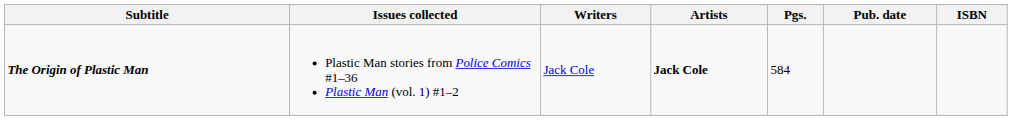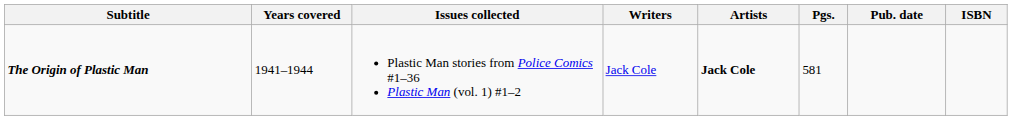+ column: Years covered | 1941–1944
The Origin of Plastic Man | Pgs.: 584 -> 581
